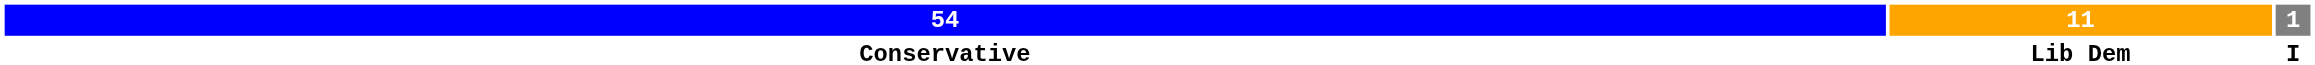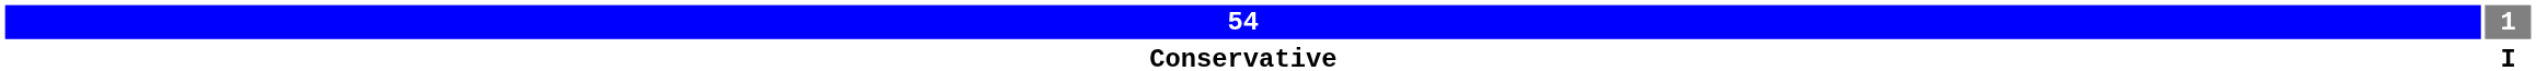- column: 11 | Lib Dem
